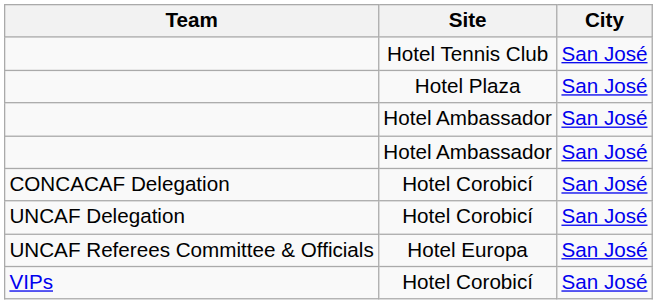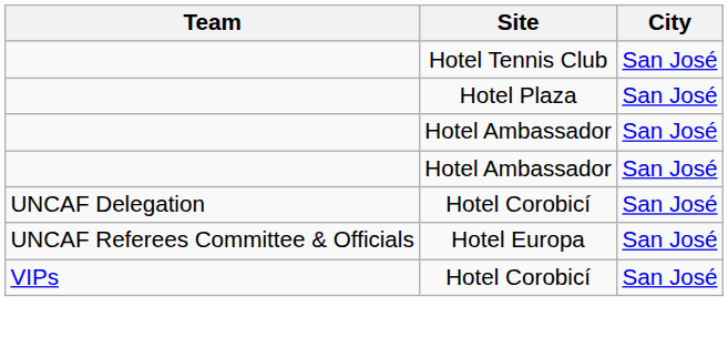- row: CONCACAF Delegation | Hotel Corobicí | San José
